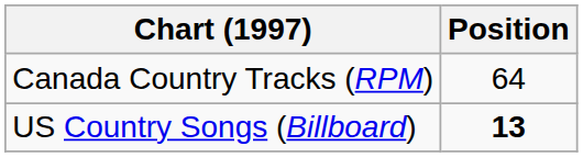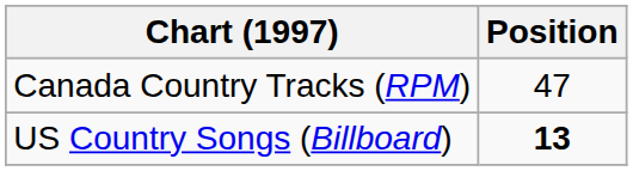Canada Country Tracks (RPM) | Position: 64 -> 47
